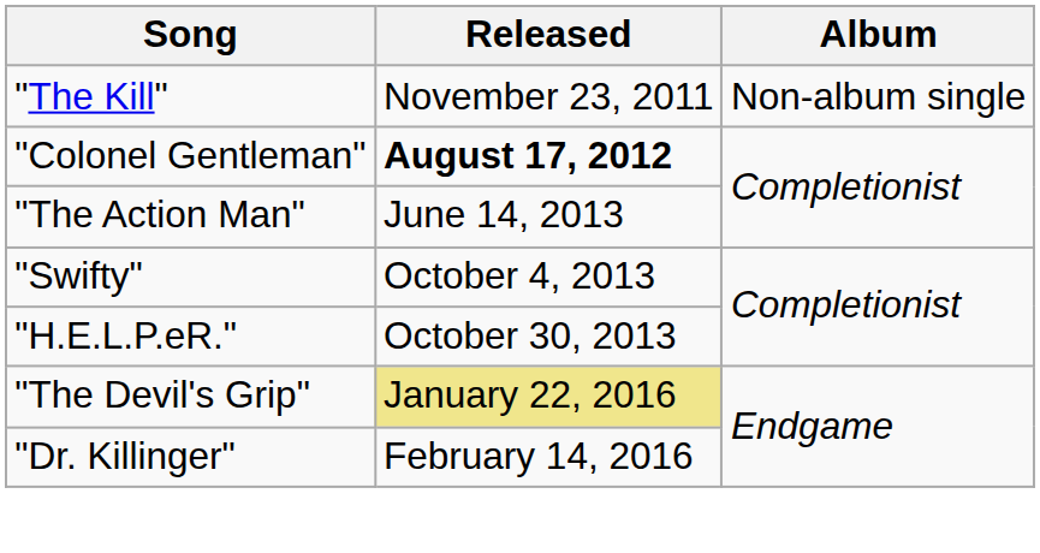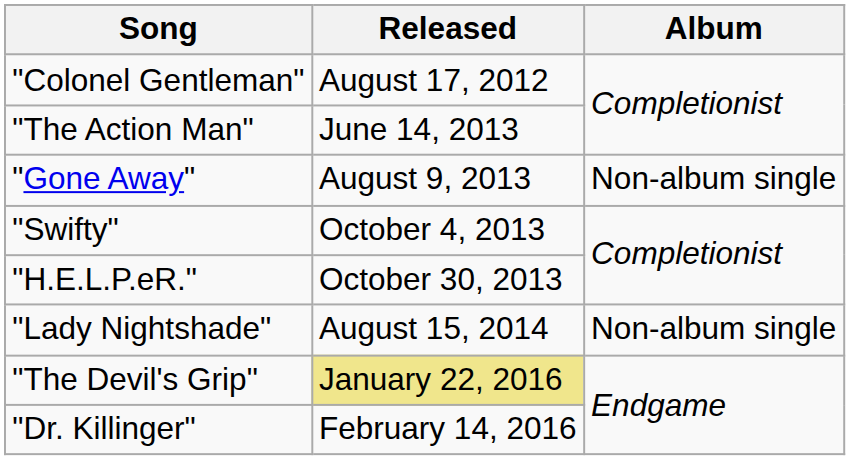- row: "The Kill" | November 23, 2011 | Non-album single
"Colonel Gentleman" | Released: bold -> normal
+ row: "Gone Away" | August 9, 2013 | Non-album single
+ row: "Lady Nightshade" | August 15, 2014 | Non-album single
